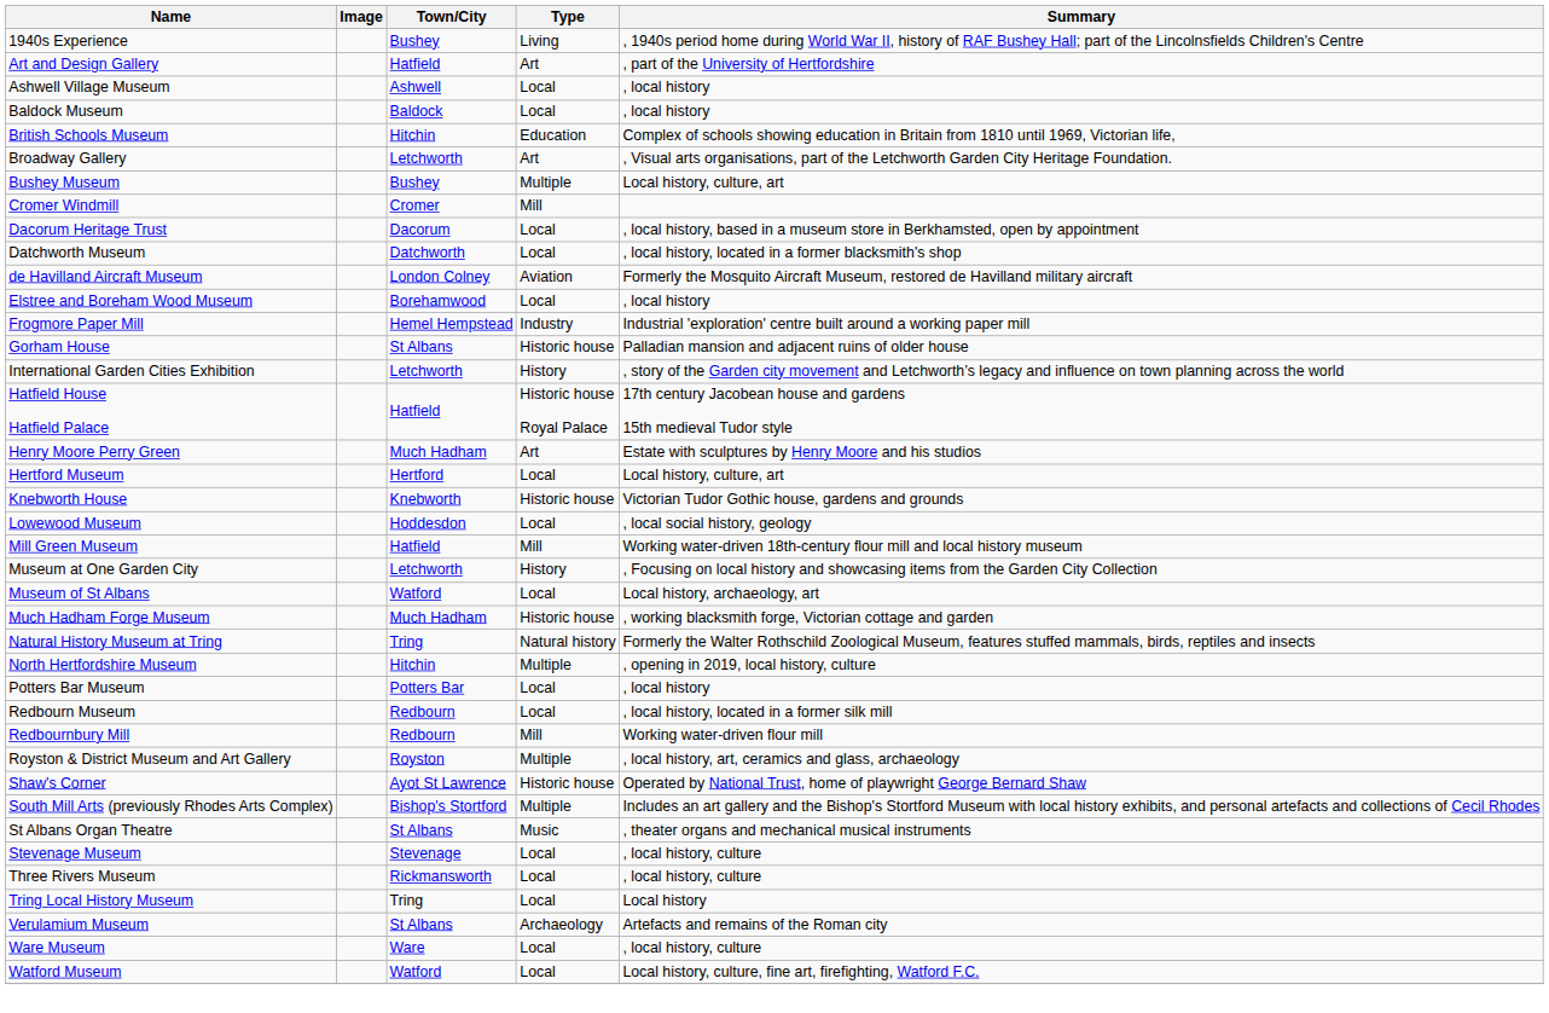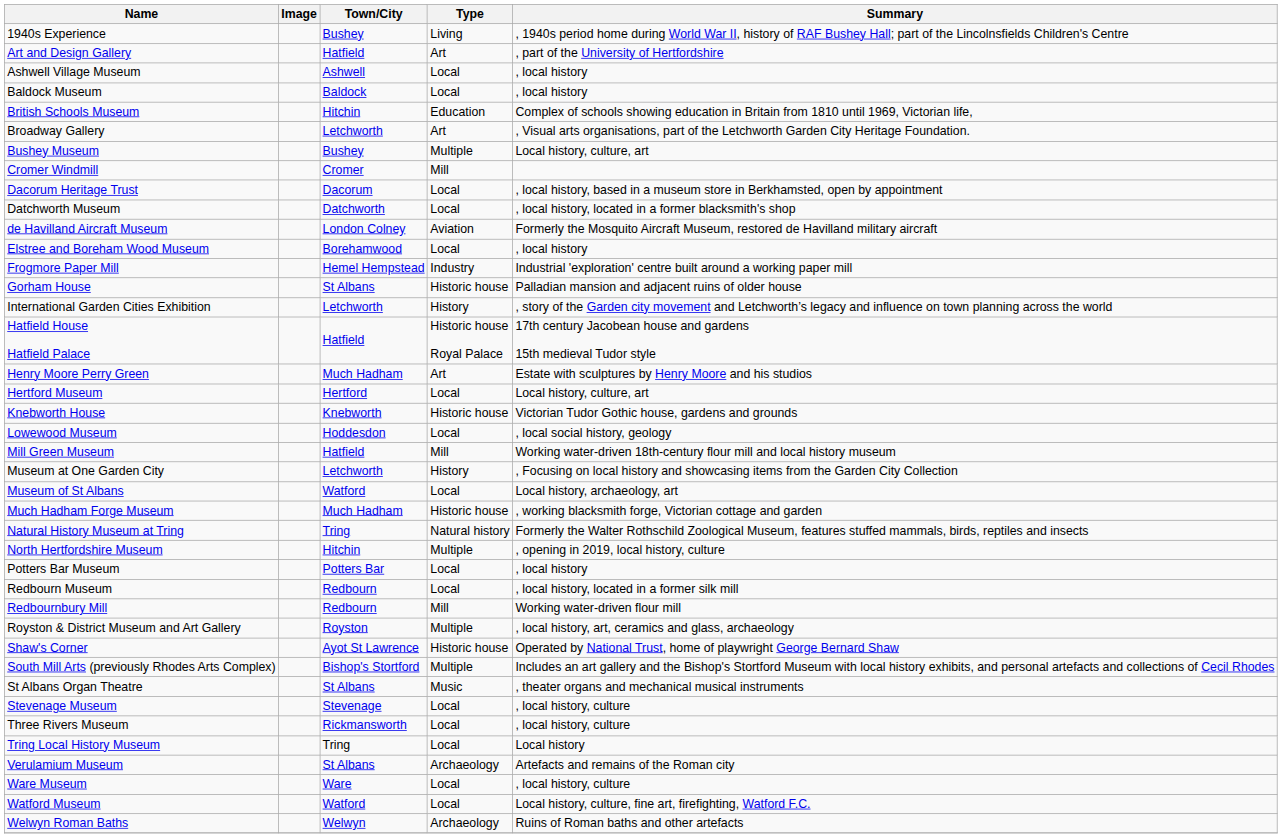+ row: Welwyn Roman Baths | Welwyn | Archaeology | Ruins of Roman baths and other artefacts
